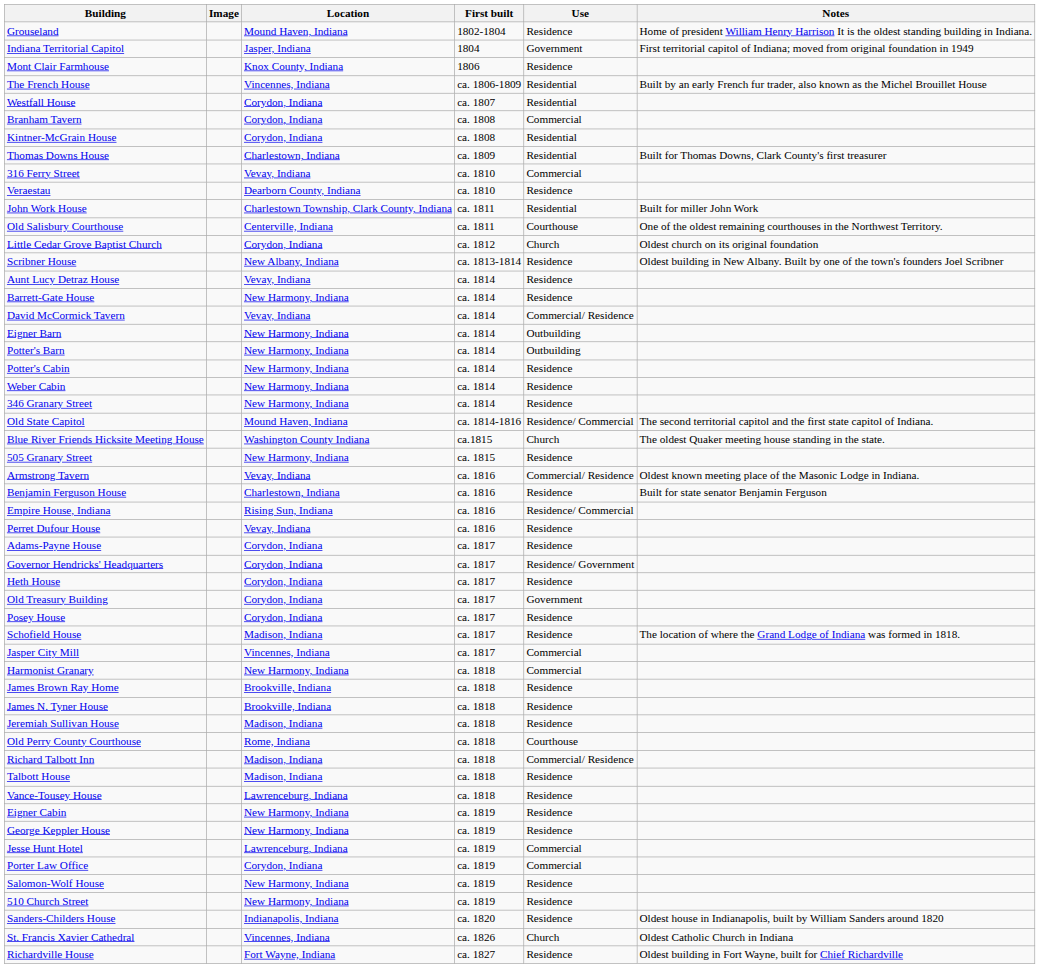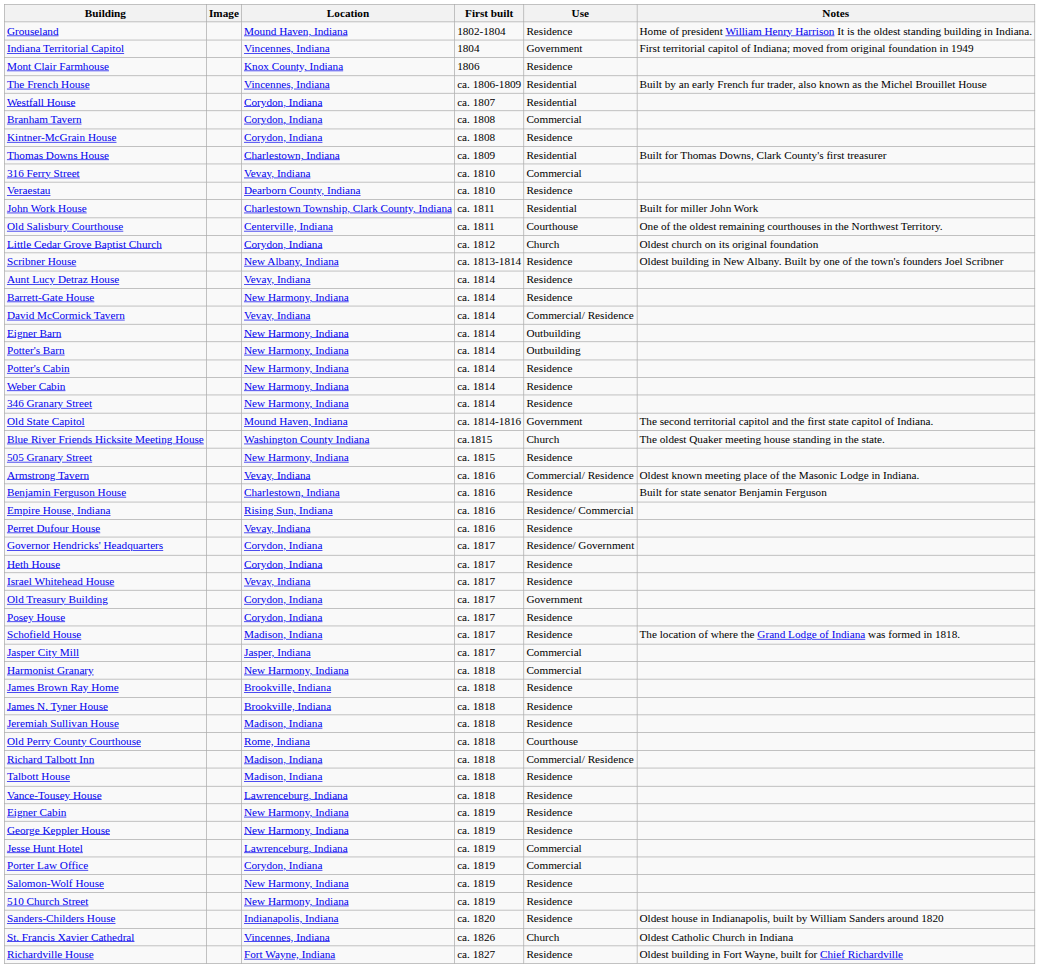Indiana Territorial Capitol | Location: Jasper, Indiana -> Vincennes, Indiana
Kintner-McGrain House | Use: Residential -> Residence
Old State Capitol | Use: Residence/ Commercial -> Government
- row: Adams-Payne House | Corydon, Indiana | ca. 1817 | Residence
+ row: Israel Whitehead House | Vevay, Indiana | ca. 1817 | Residence
Jasper City Mill | Location: Vincennes, Indiana -> Jasper, Indiana
